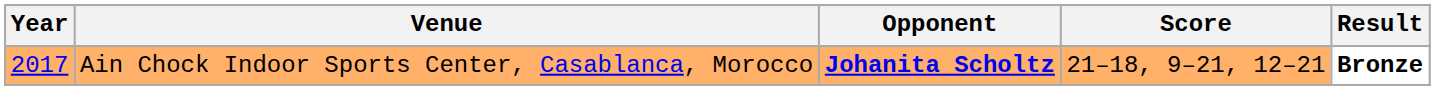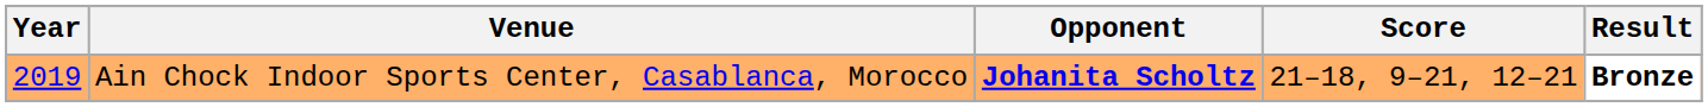Ain Chock Indoor Sports Center, Casablanca, Morocco | Year: 2017 -> 2019
